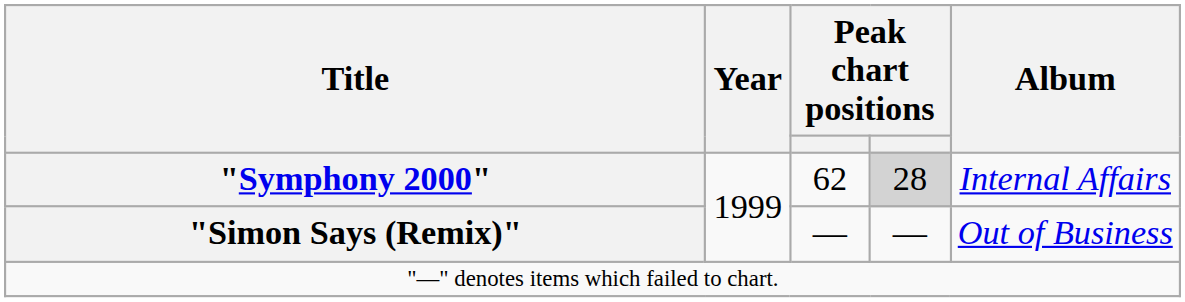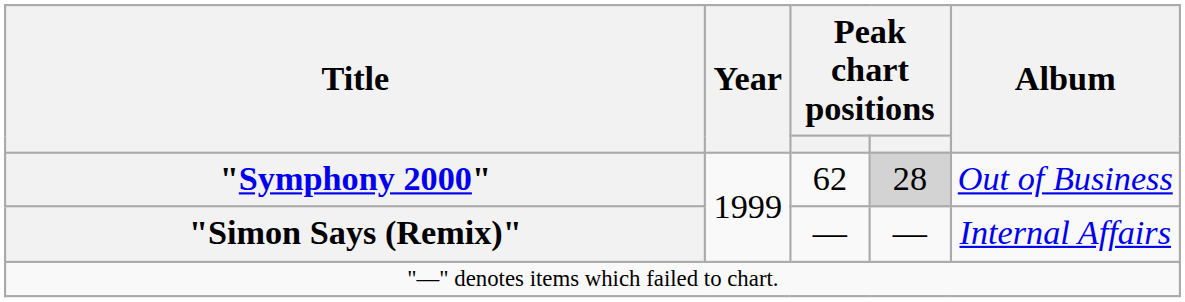"Symphony 2000" | Album: Internal Affairs -> Out of Business
"Simon Says (Remix)" | Album: Out of Business -> Internal Affairs
